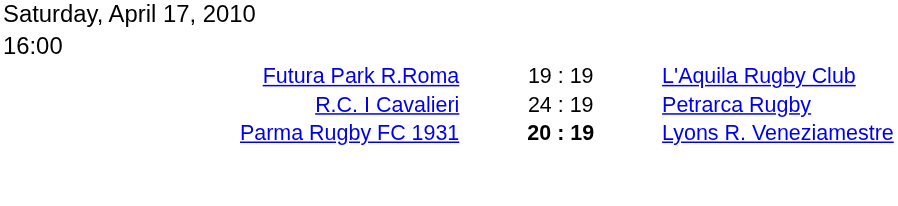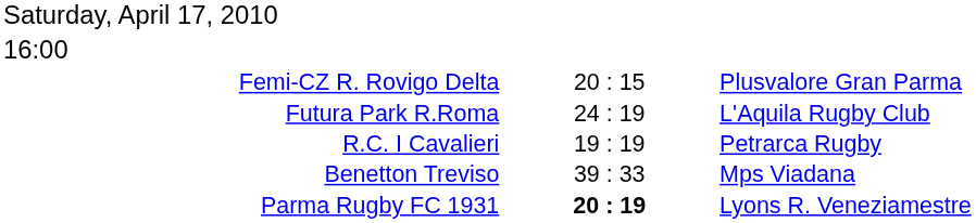+ row: Femi-CZ R. Rovigo Delta | 20 : 15 | Plusvalore Gran Parma
Futura Park R.Roma | column 2: 19 : 19 -> 24 : 19
R.C. I Cavalieri | column 2: 24 : 19 -> 19 : 19
+ row: Benetton Treviso | 39 : 33 | Mps Viadana
